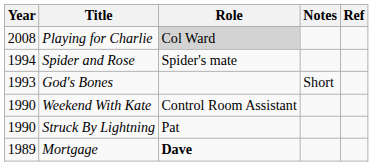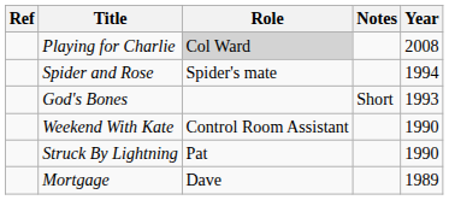columns swapped: Year <-> Ref
Mortgage | Role: bold -> normal
